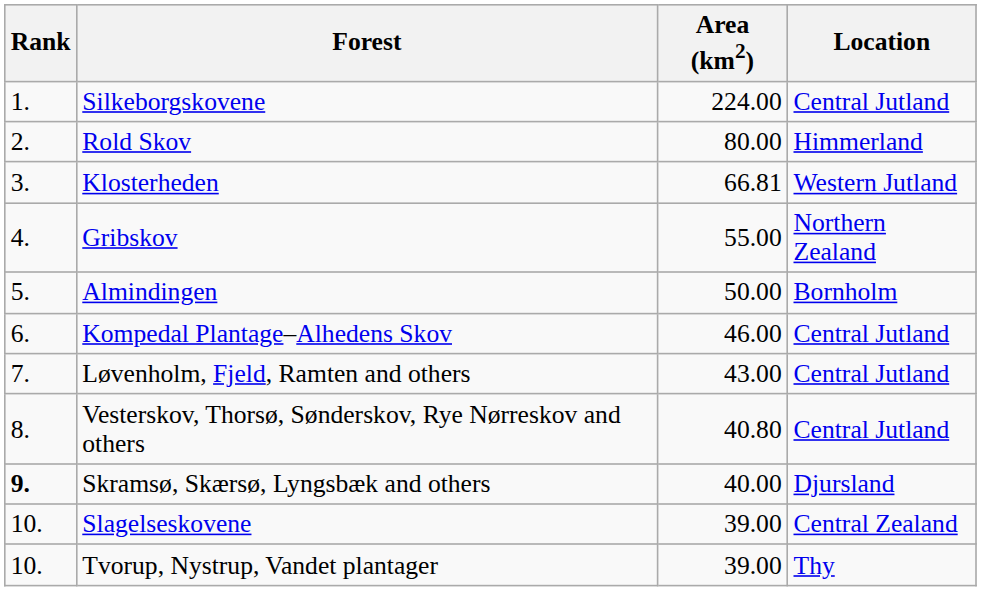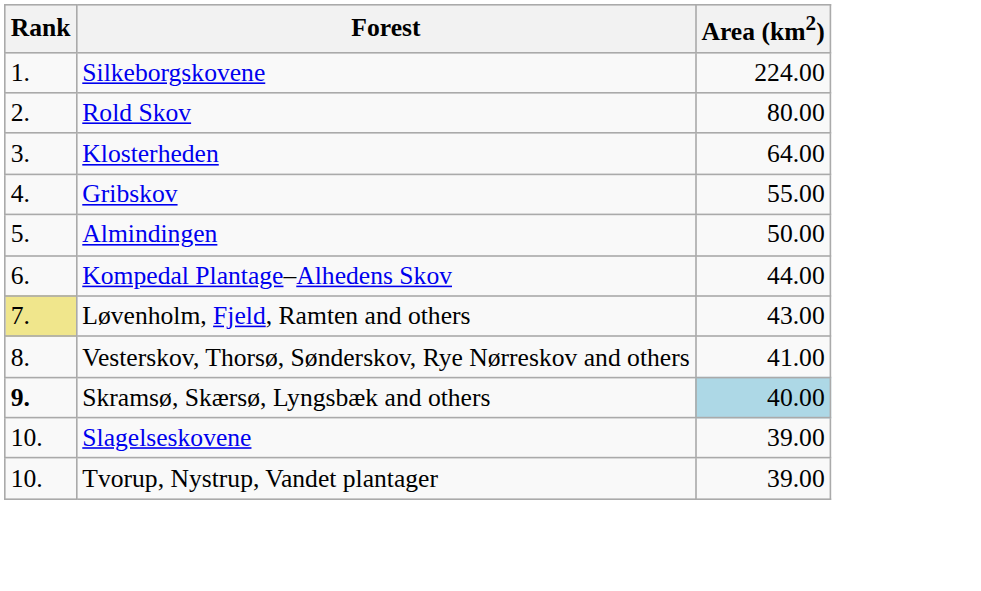- column: Location | Central Jutland | Himmerland | Western Jutland | Northern Zealand | Bornholm | Central Jutland | Central Jutland | Central Jutland | Djursland | Central Zealand | Thy
Klosterheden | Area (km2): 66.81 -> 64.00
Kompedal Plantage–Alhedens Skov | Area (km2): 46.00 -> 44.00
Løvenholm, Fjeld, Ramten and others | Rank: no background -> khaki background
Vesterskov, Thorsø, Sønderskov, Rye Nørreskov and others | Area (km2): 40.80 -> 41.00
Skramsø, Skærsø, Lyngsbæk and others | Area (km2): no background -> lightblue background
